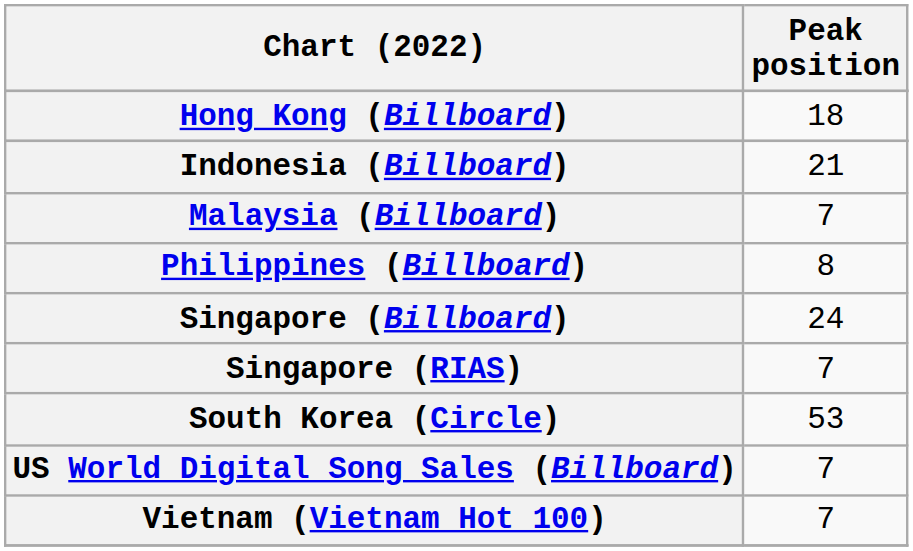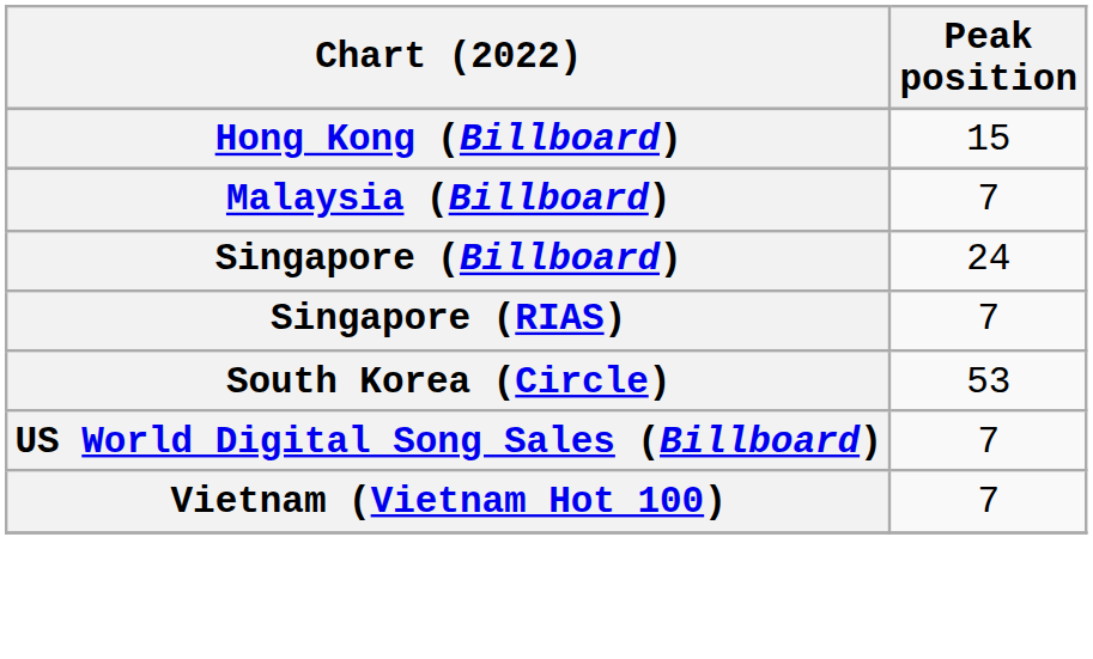Hong Kong (Billboard) | Peak position: 18 -> 15
- row: Indonesia (Billboard) | 21
- row: Philippines (Billboard) | 8
